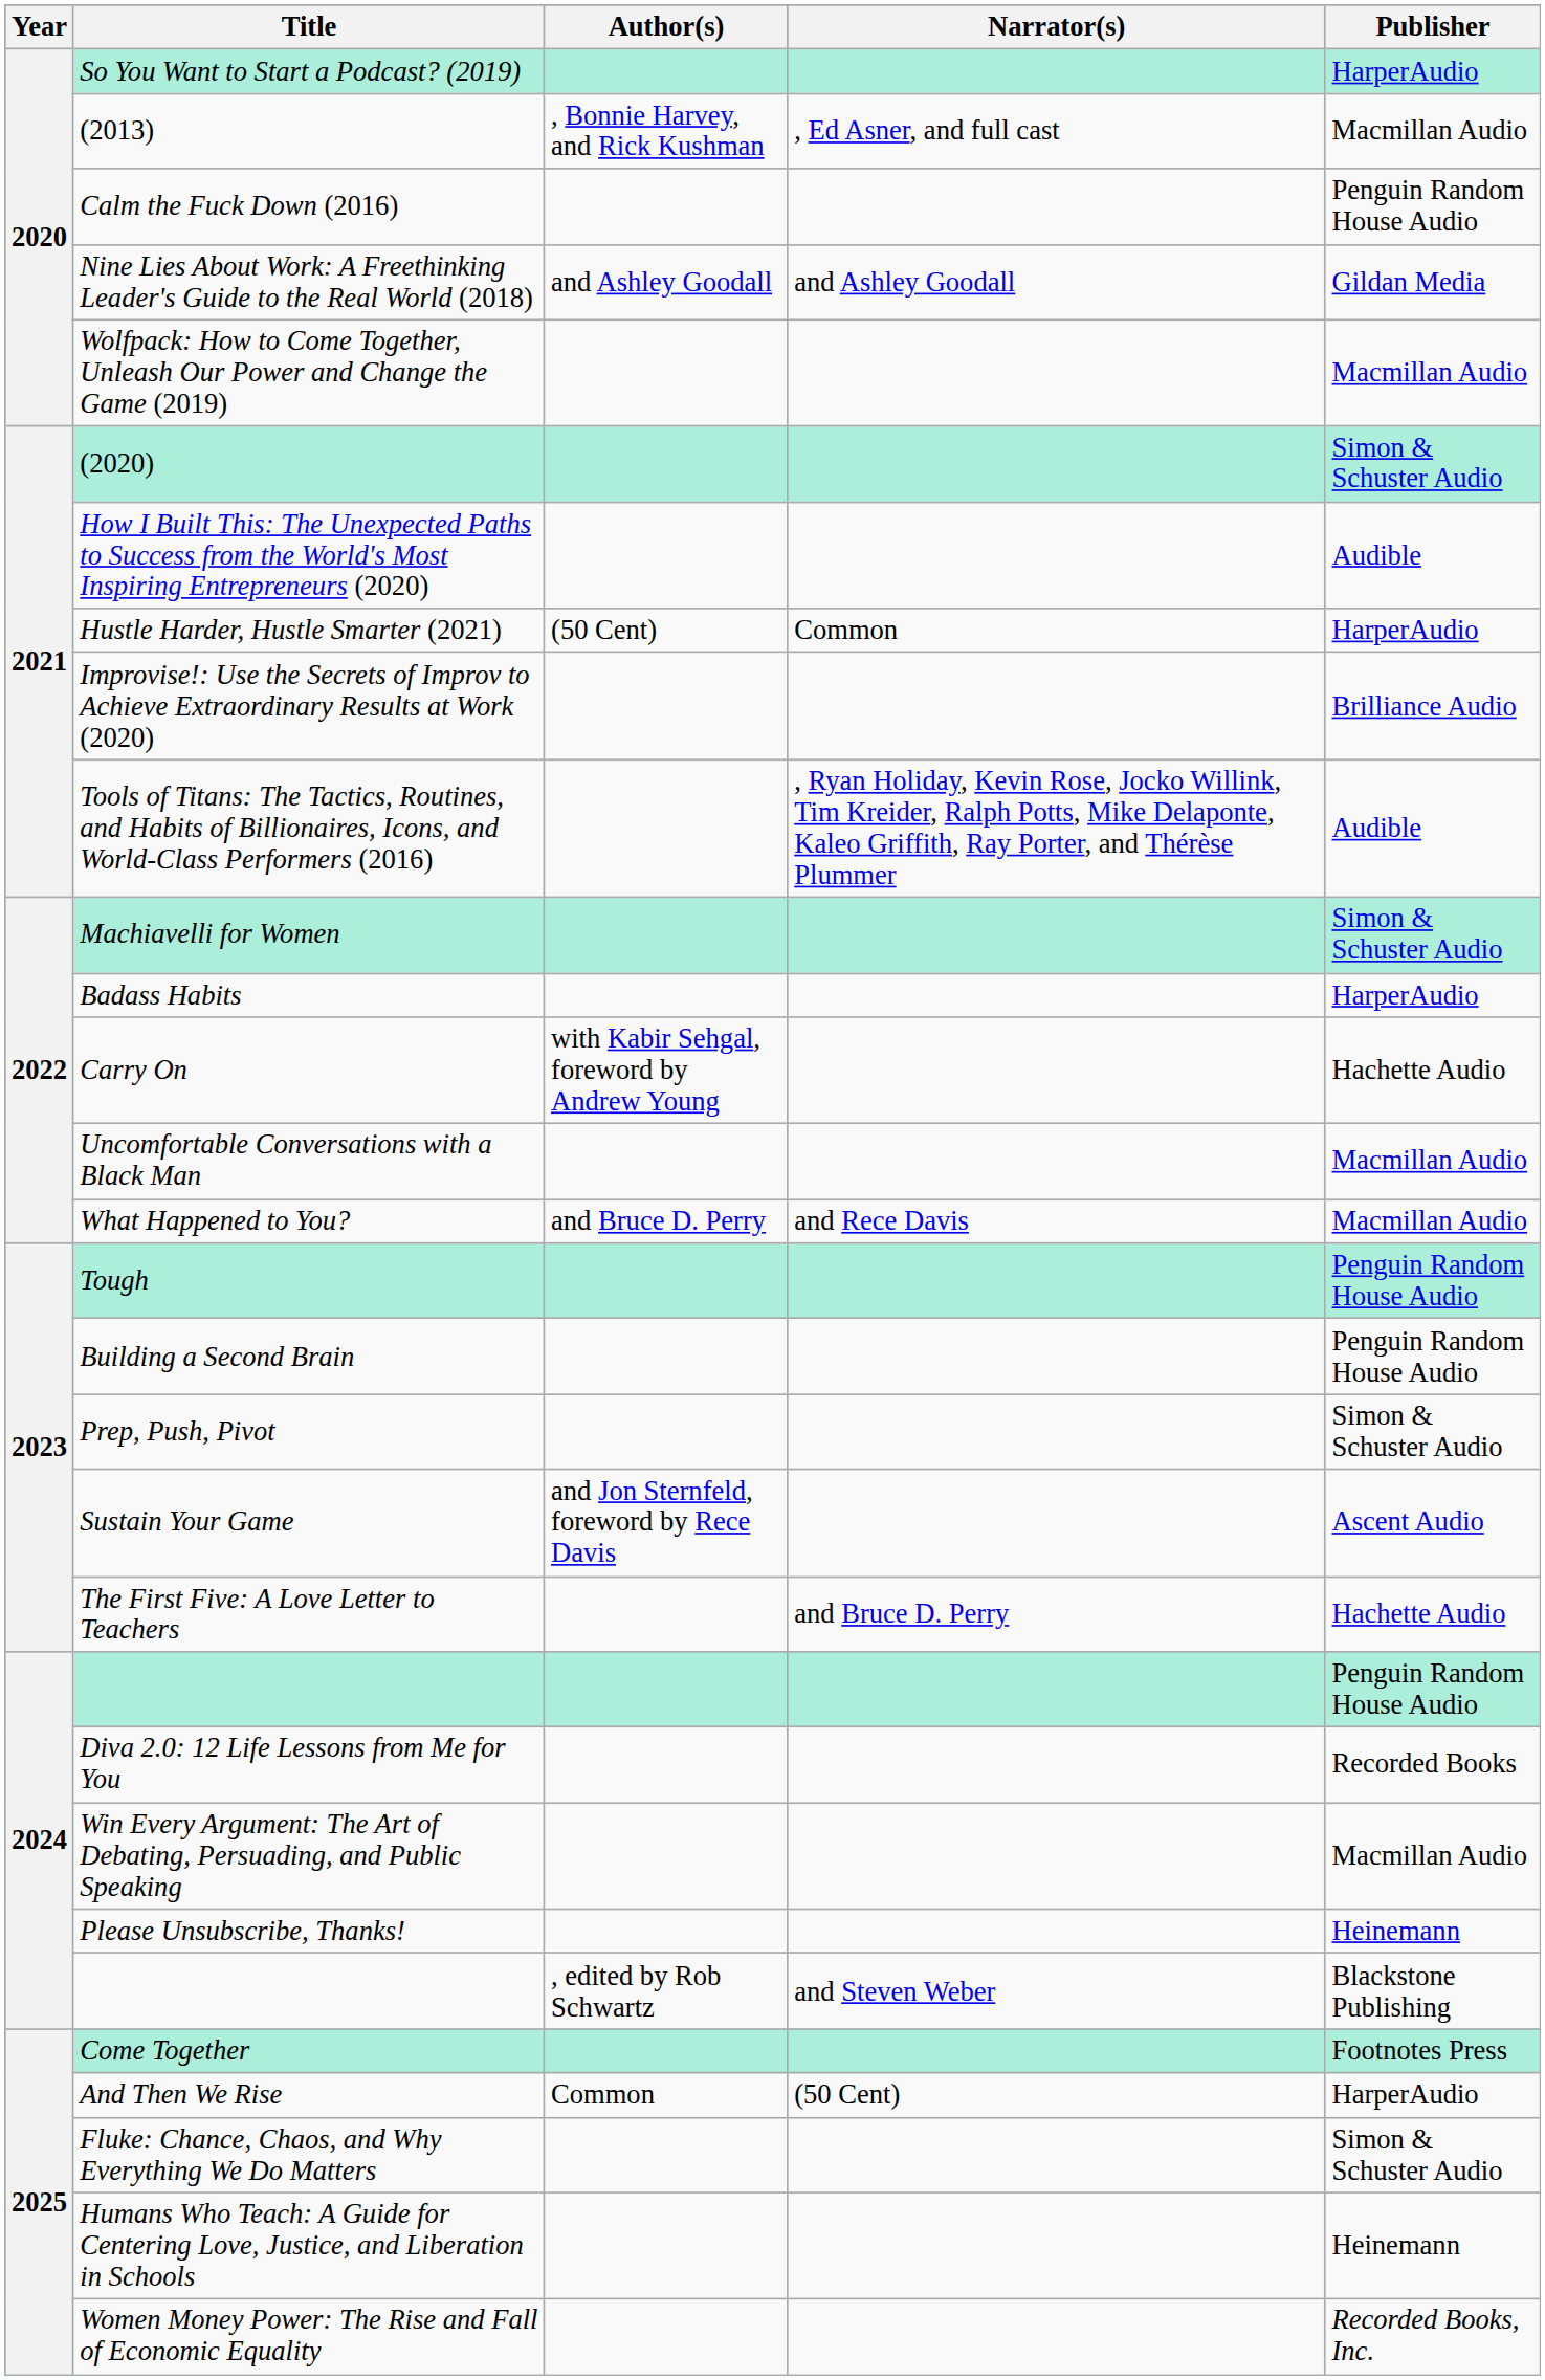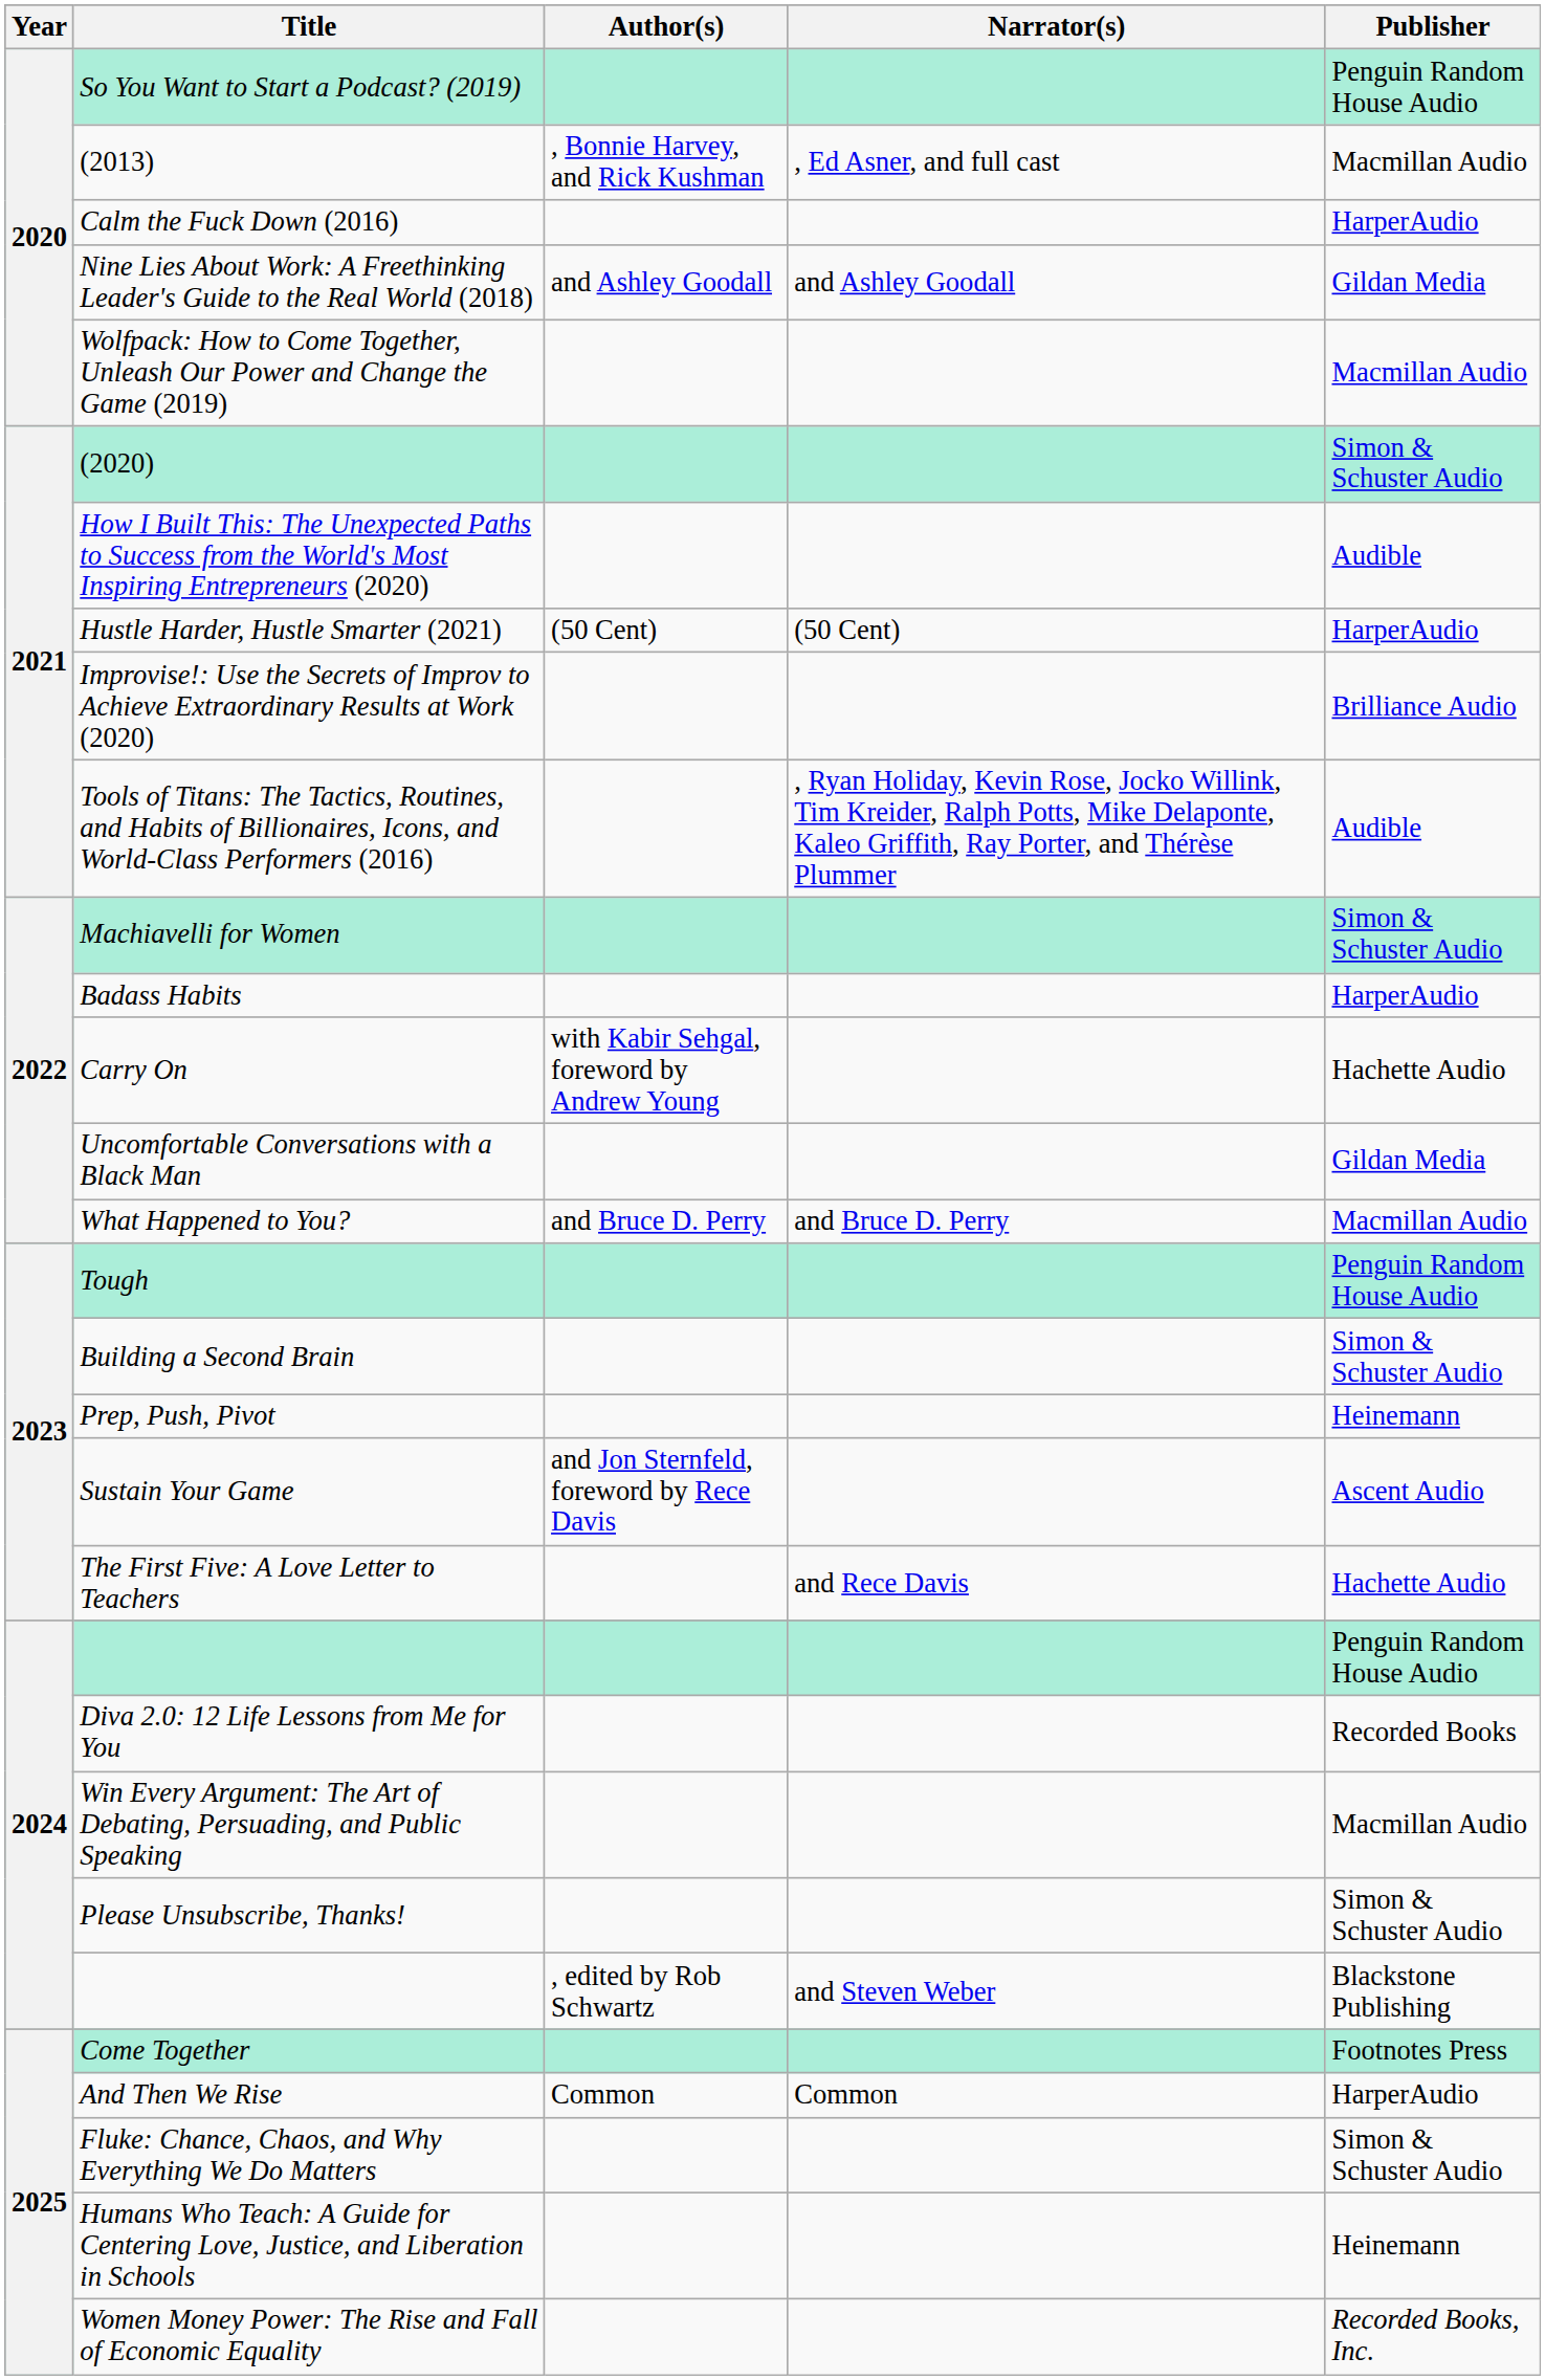So You Want to Start a Podcast? (2019) | Publisher: HarperAudio -> Penguin Random House Audio
Calm the Fuck Down (2016) | Publisher: Penguin Random House Audio -> HarperAudio
Hustle Harder, Hustle Smarter (2021) | Narrator(s): Common -> (50 Cent)
Uncomfortable Conversations with a Black Man | Publisher: Macmillan Audio -> Gildan Media
What Happened to You? | Narrator(s): and Rece Davis -> and Bruce D. Perry
Building a Second Brain | Publisher: Penguin Random House Audio -> Simon & Schuster Audio
Prep, Push, Pivot | Publisher: Simon & Schuster Audio -> Heinemann
The First Five: A Love Letter to Teachers | Narrator(s): and Bruce D. Perry -> and Rece Davis
Please Unsubscribe, Thanks! | Publisher: Heinemann -> Simon & Schuster Audio
And Then We Rise | Narrator(s): (50 Cent) -> Common
